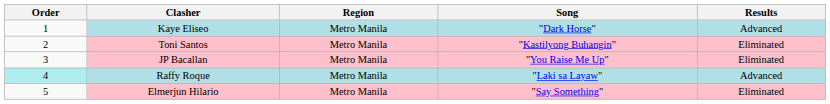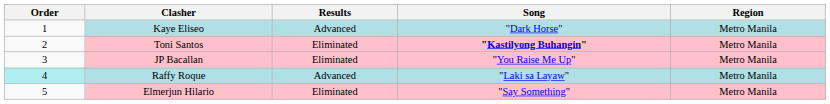columns swapped: Region <-> Results
Toni Santos | Song: normal -> bold
